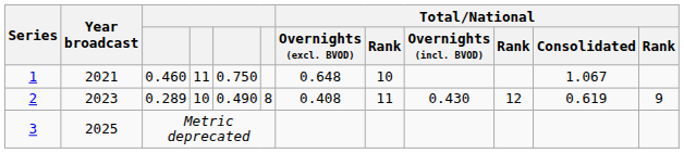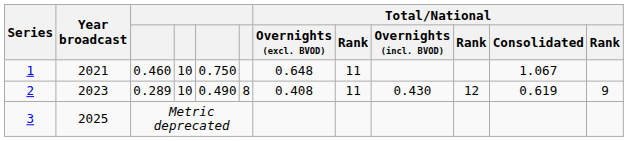1 | column 4: 11 -> 10
1 | column 8: 10 -> 11
